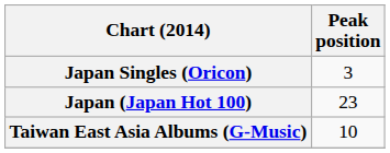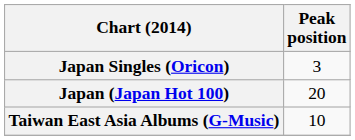Japan (Japan Hot 100) | Peak position: 23 -> 20
